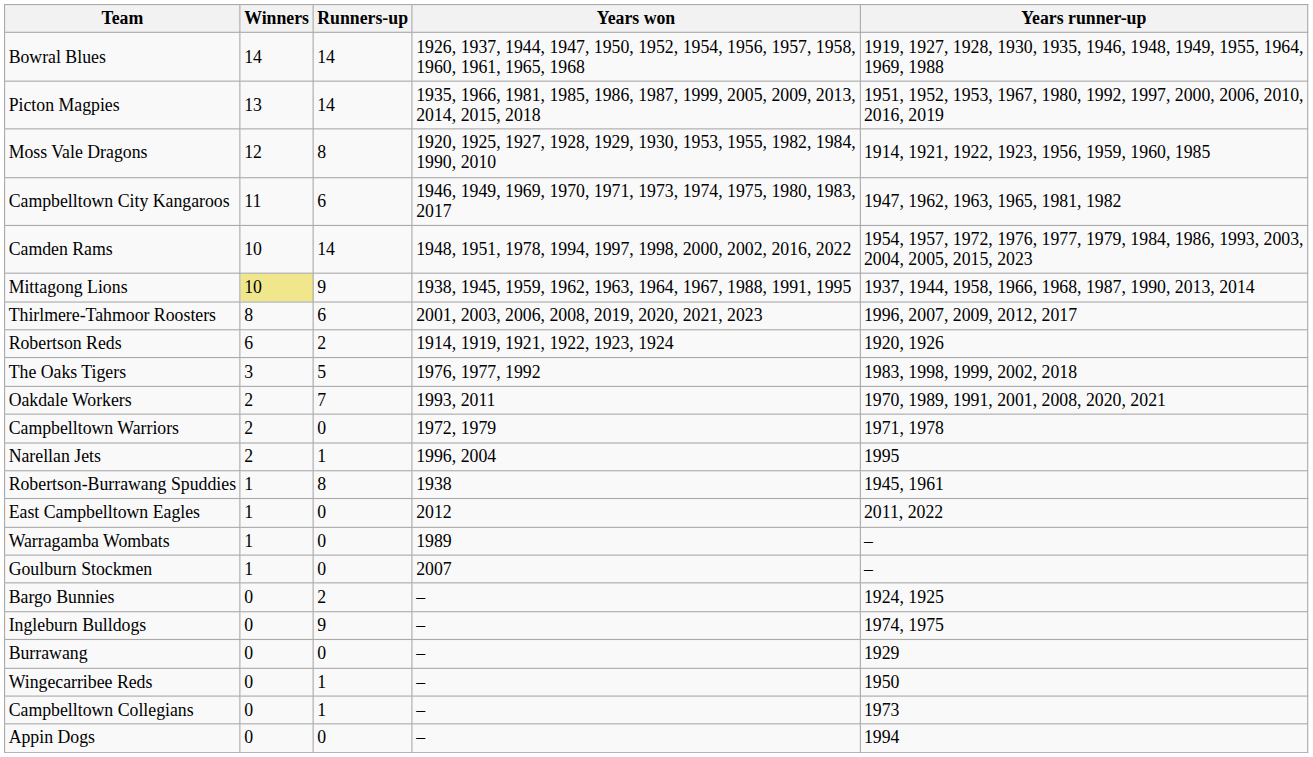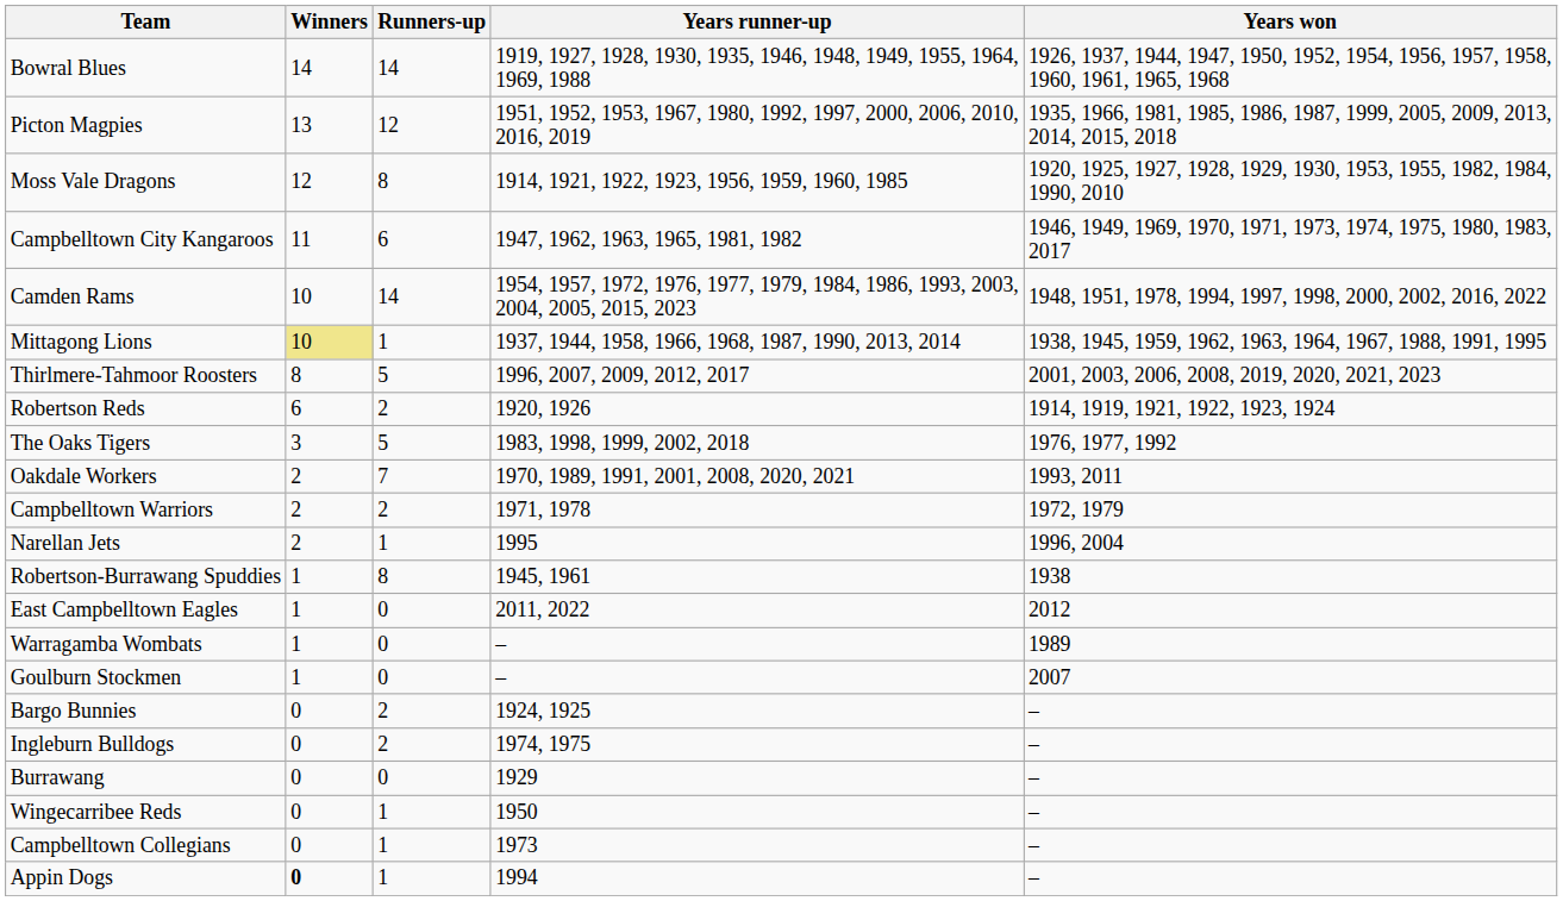columns swapped: Years won <-> Years runner-up
Picton Magpies | Runners-up: 14 -> 12
Mittagong Lions | Runners-up: 9 -> 1
Thirlmere-Tahmoor Roosters | Runners-up: 6 -> 5
Campbelltown Warriors | Runners-up: 0 -> 2
Ingleburn Bulldogs | Runners-up: 9 -> 2
Appin Dogs | Winners: normal -> bold
Appin Dogs | Runners-up: 0 -> 1
